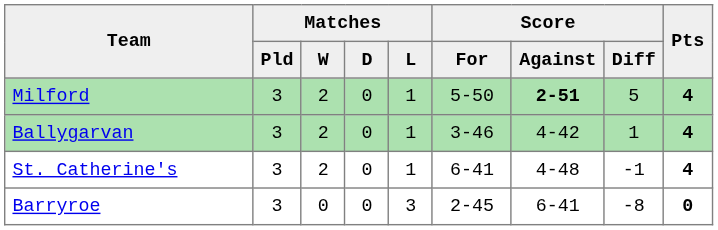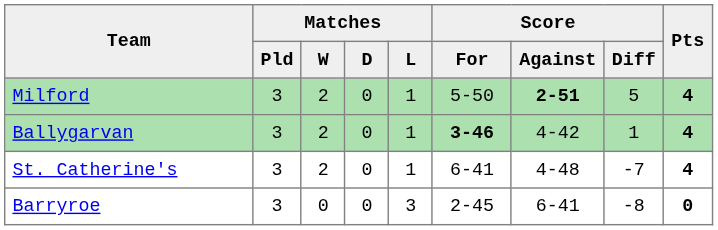Ballygarvan | Score / For: normal -> bold
St. Catherine's | Score / Diff: -1 -> -7
